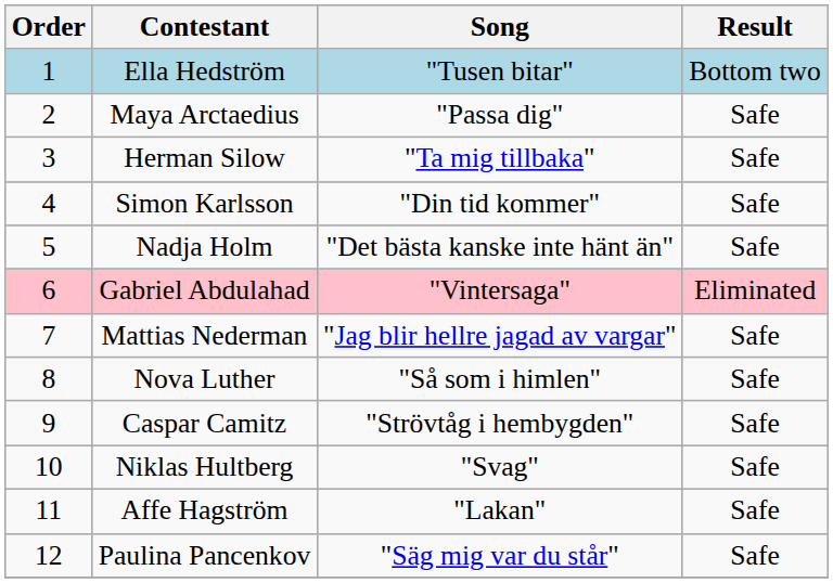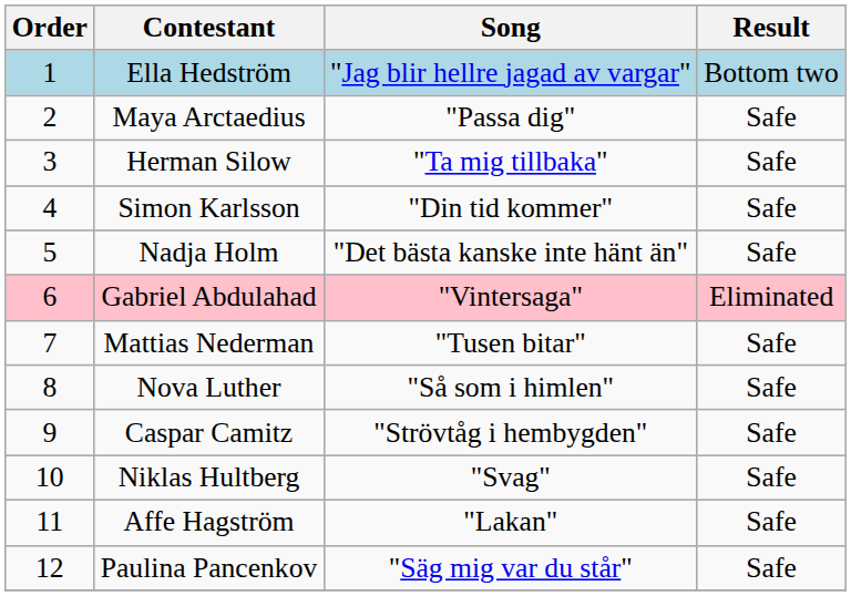Ella Hedström | Song: "Tusen bitar" -> "Jag blir hellre jagad av vargar"
Mattias Nederman | Song: "Jag blir hellre jagad av vargar" -> "Tusen bitar"
